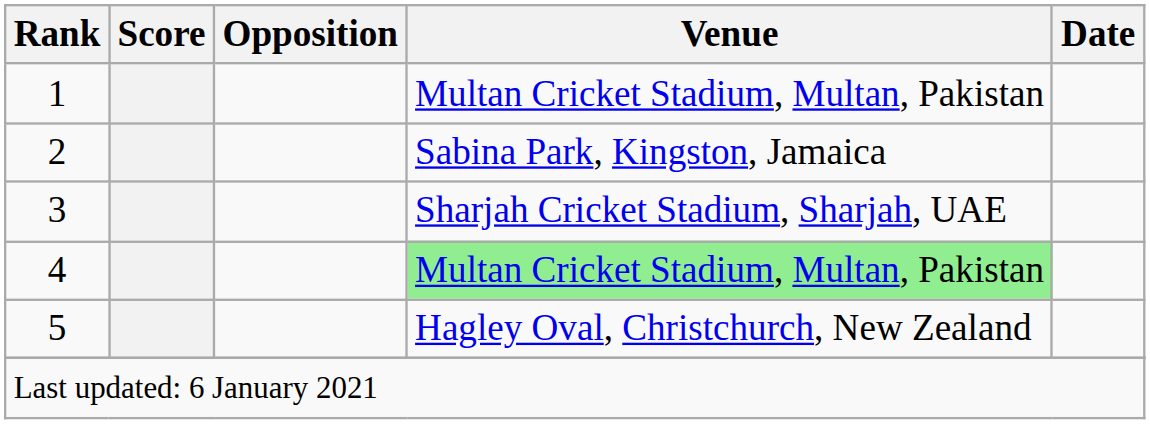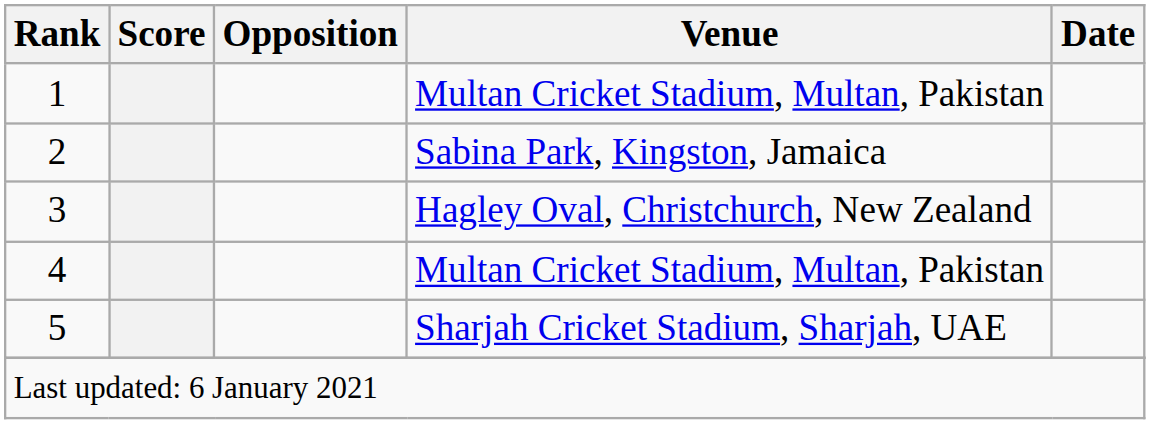3 | Venue: Sharjah Cricket Stadium, Sharjah, UAE -> Hagley Oval, Christchurch, New Zealand
4 | Venue: lightgreen background -> no background
5 | Venue: Hagley Oval, Christchurch, New Zealand -> Sharjah Cricket Stadium, Sharjah, UAE
